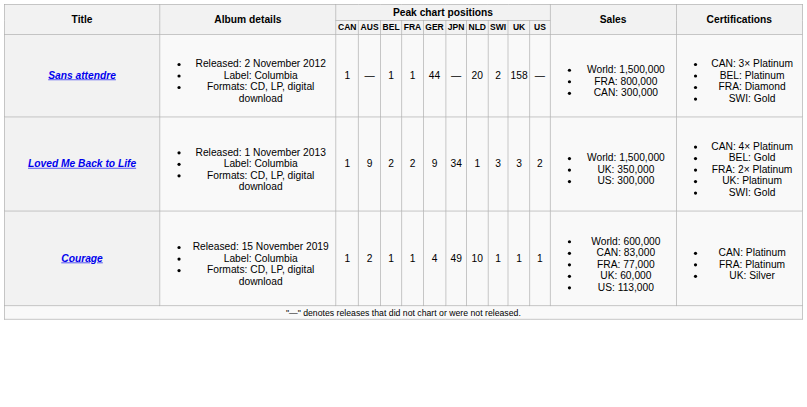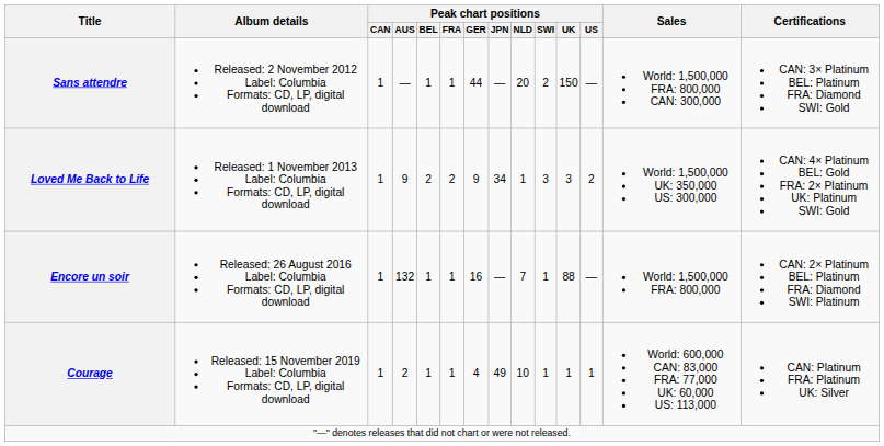Sans attendre | Peak chart positions / UK: 158 -> 150
+ row: Encore un soir | Released: 26 August 2016 Label: Columbia Formats: CD, LP, digital download | 1 | 132 | 1 | 1 | 16 | — | 7 | 1 | 88 | — | World: 1,500,000 FRA: 800,000 | CAN: 2× Platinum BEL: Platinum FRA: Diamond SWI: Platinum
